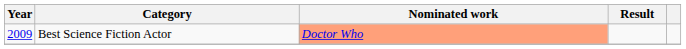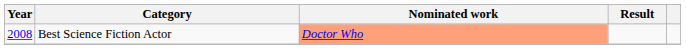Best Science Fiction Actor | Year: 2009 -> 2008
